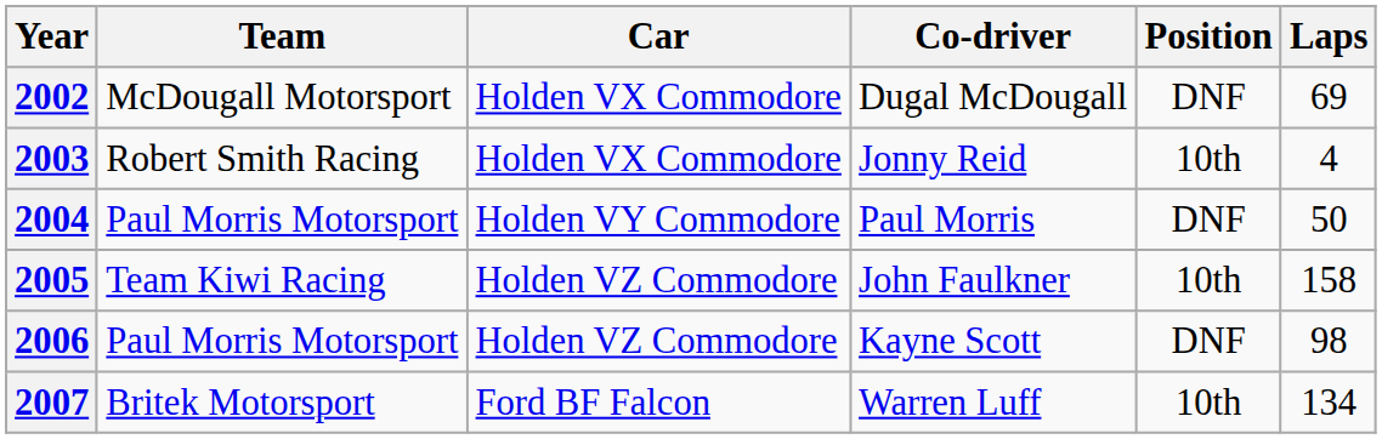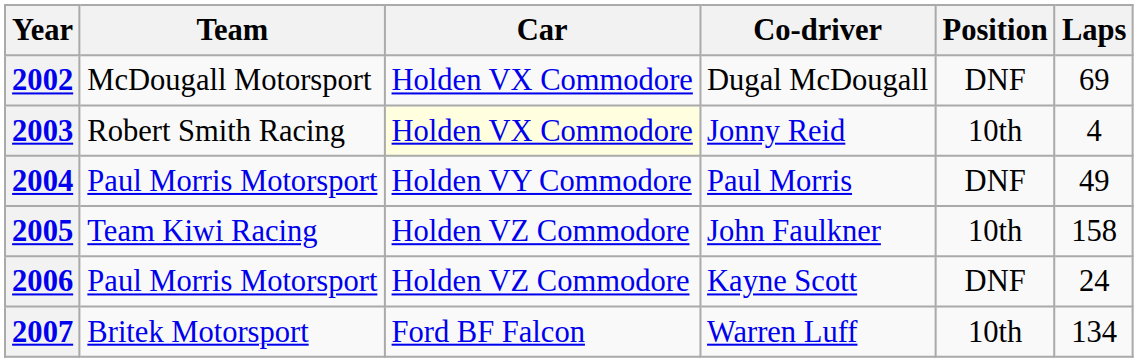2003 | Car: no background -> lightyellow background
2004 | Laps: 50 -> 49
2006 | Laps: 98 -> 24
